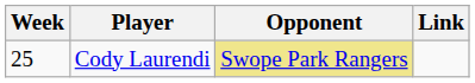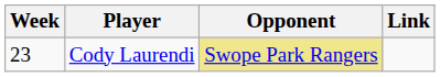Cody Laurendi | Week: 25 -> 23
